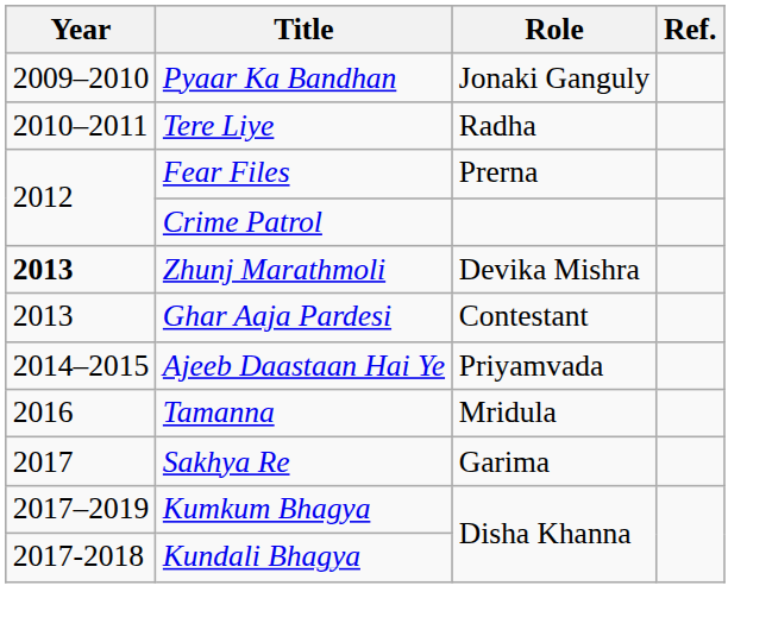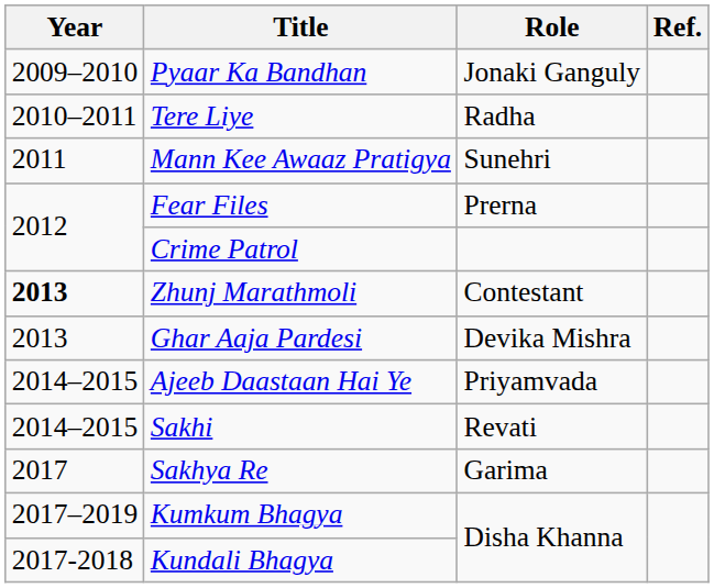+ row: 2011 | Mann Kee Awaaz Pratigya | Sunehri
Zhunj Marathmoli | Role: Devika Mishra -> Contestant
Ghar Aaja Pardesi | Role: Contestant -> Devika Mishra
+ row: 2014–2015 | Sakhi | Revati
- row: 2016 | Tamanna | Mridula
